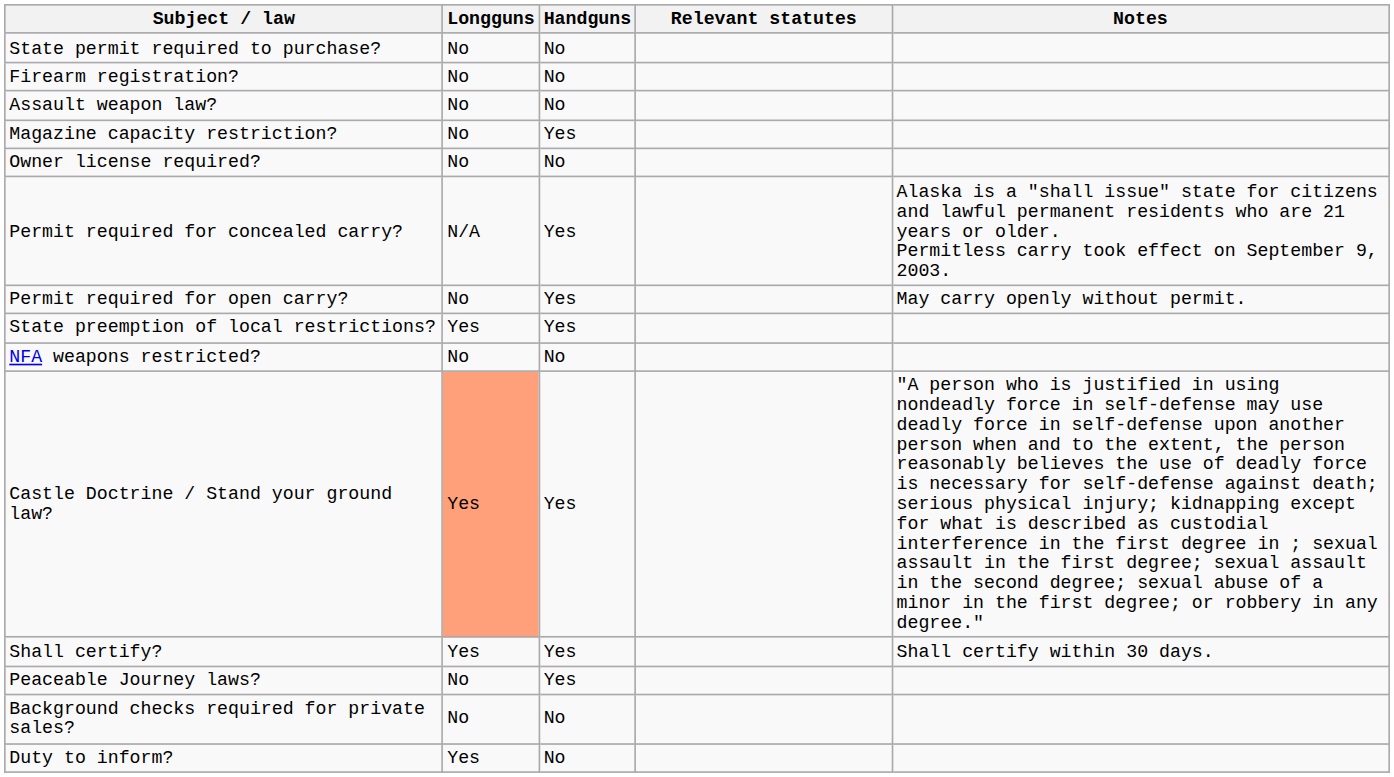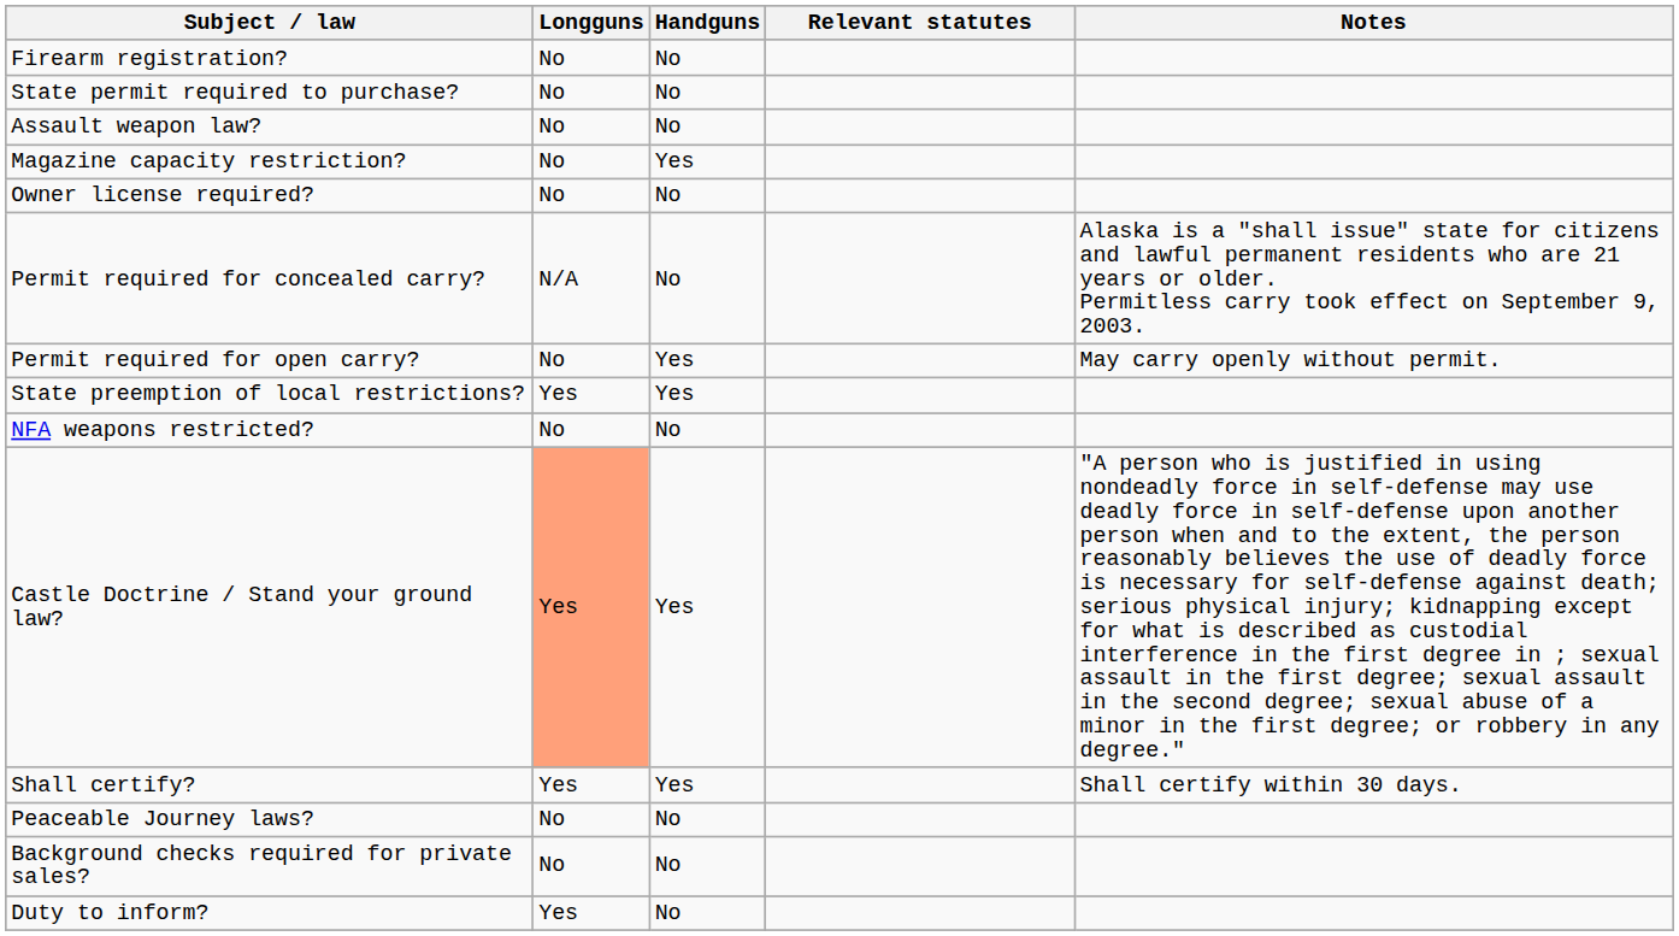rows swapped: State permit required to purchase? <-> Firearm registration?
Permit required for concealed carry? | Handguns: Yes -> No
Peaceable Journey laws? | Handguns: Yes -> No
